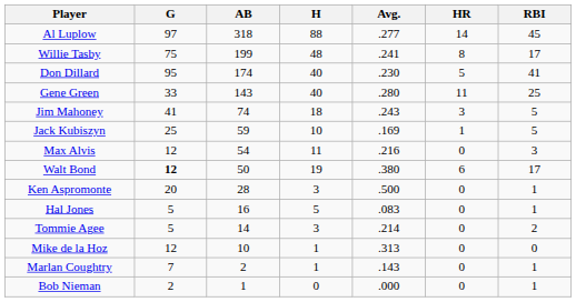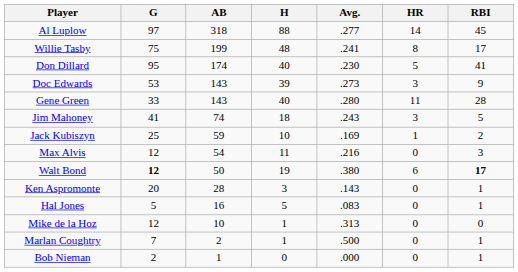+ row: Doc Edwards | 53 | 143 | 39 | .273 | 3 | 9
Gene Green | RBI: 25 -> 28
Jack Kubiszyn | RBI: 5 -> 2
Walt Bond | RBI: normal -> bold
Ken Aspromonte | Avg.: .500 -> .143
- row: Tommie Agee | 5 | 14 | 3 | .214 | 0 | 2
Marlan Coughtry | Avg.: .143 -> .500
